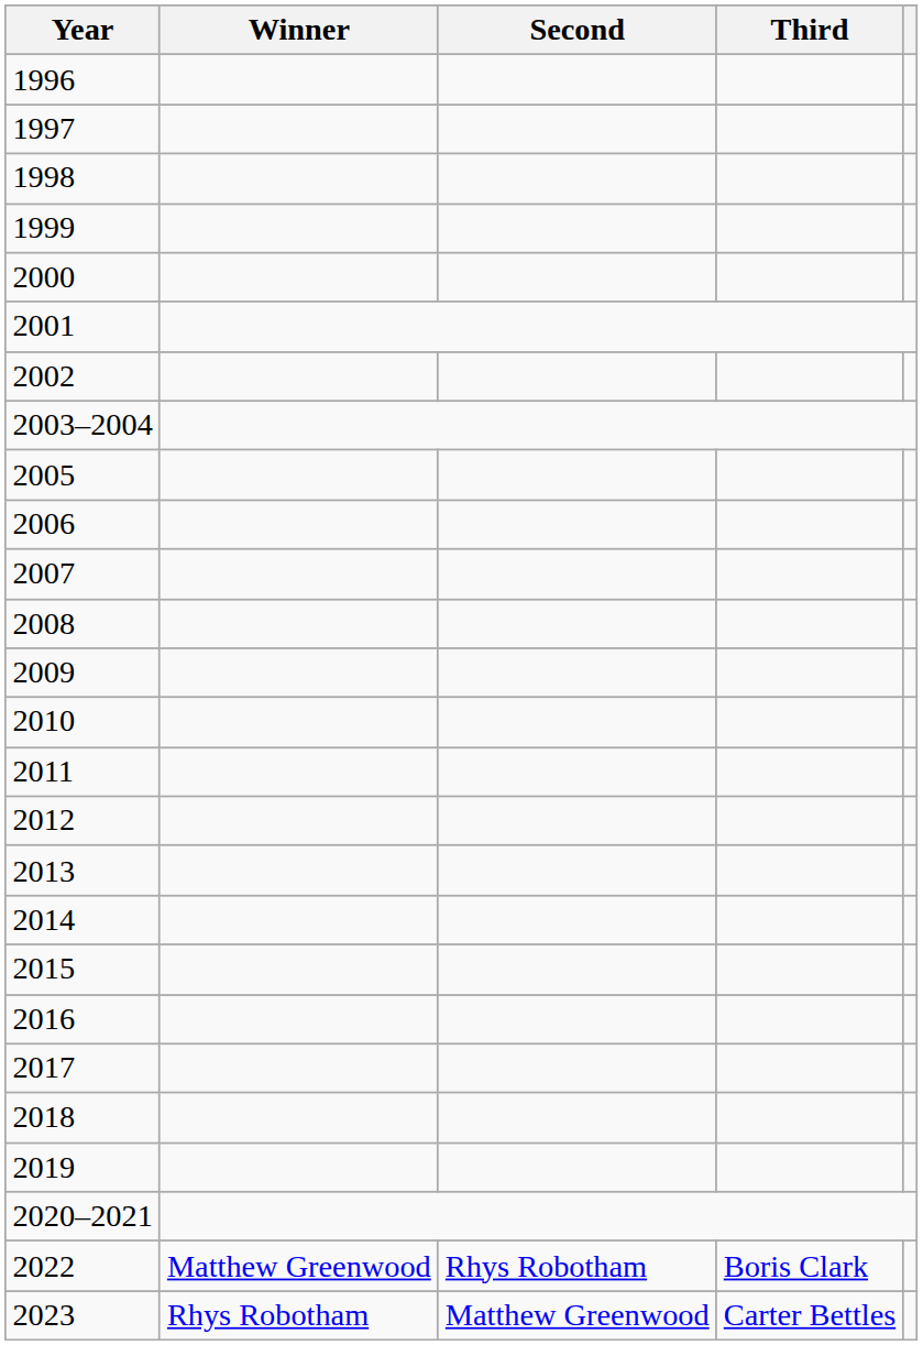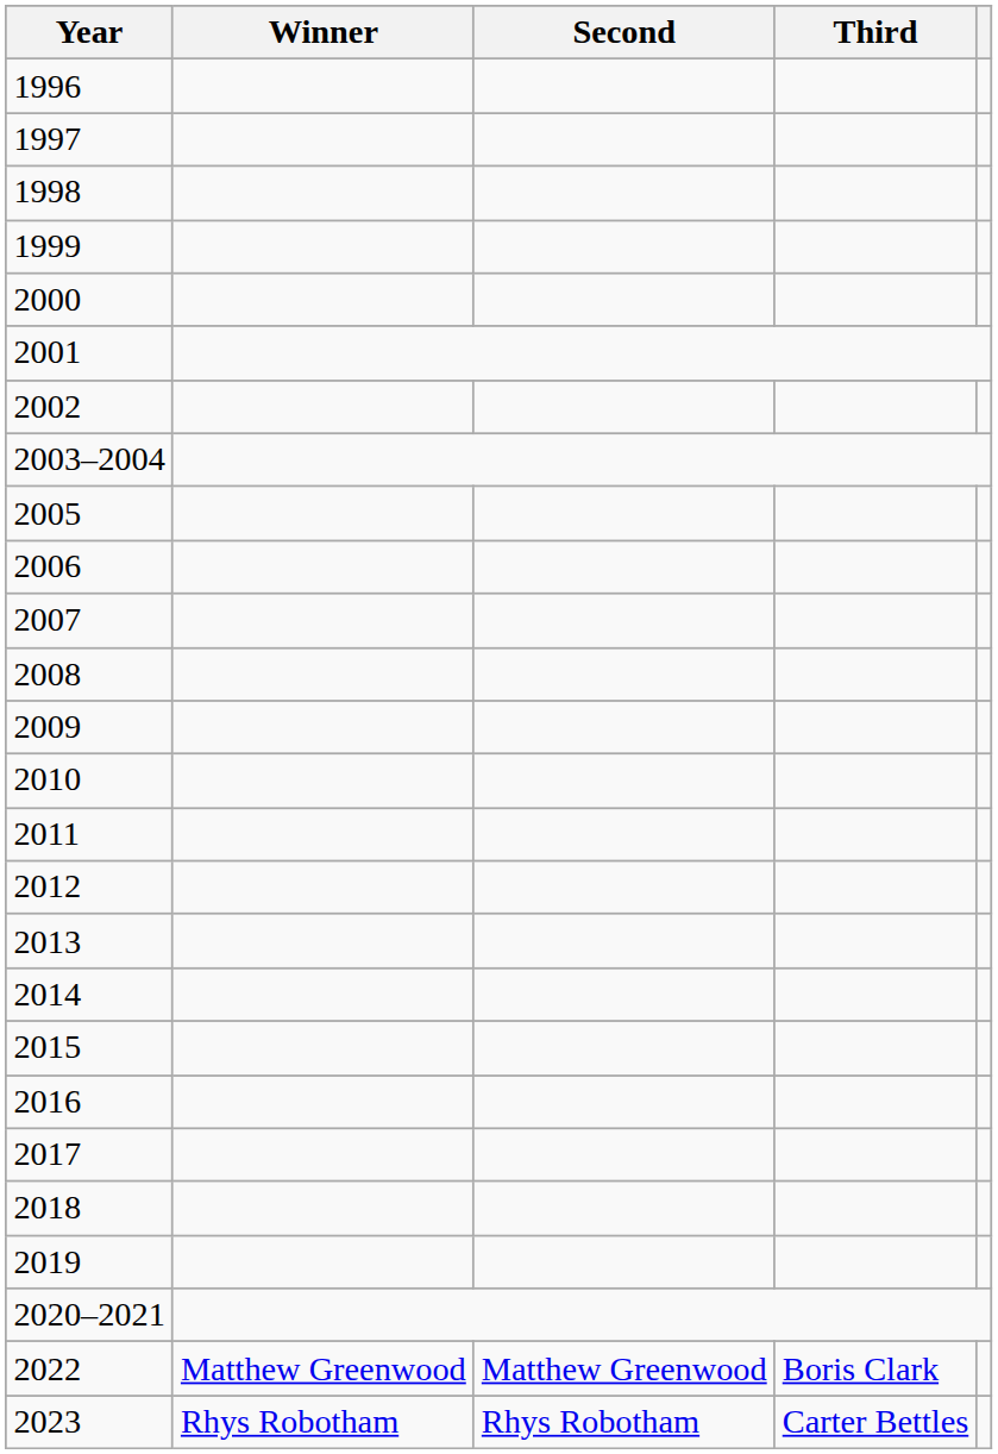2022 | Second: Rhys Robotham -> Matthew Greenwood
2023 | Second: Matthew Greenwood -> Rhys Robotham
